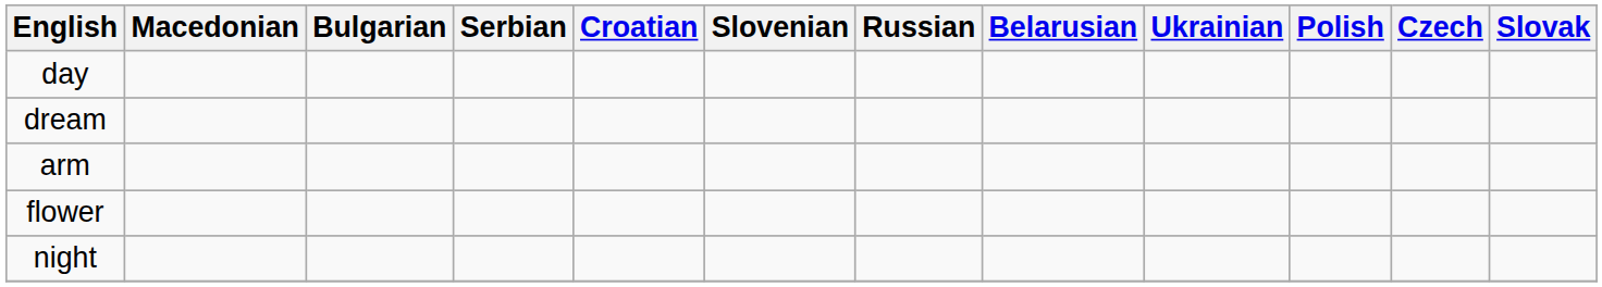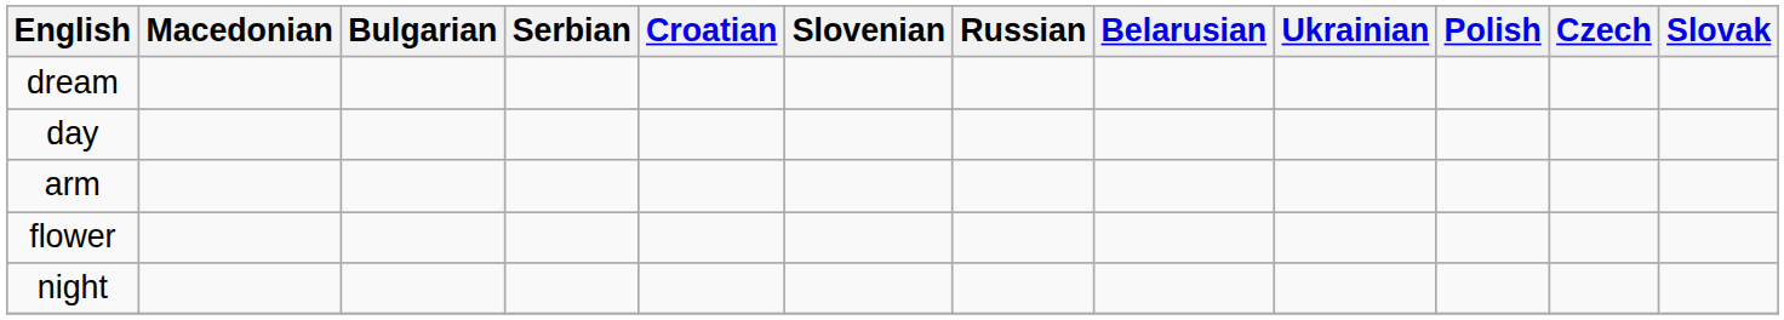rows swapped: dream <-> day
